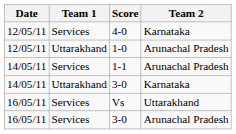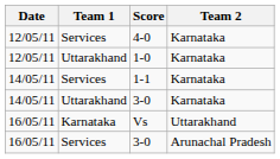1-0 | Team 2: Arunachal Pradesh -> Karnataka
1-1 | Team 2: Arunachal Pradesh -> Karnataka
Vs | Team 1: Services -> Karnataka
